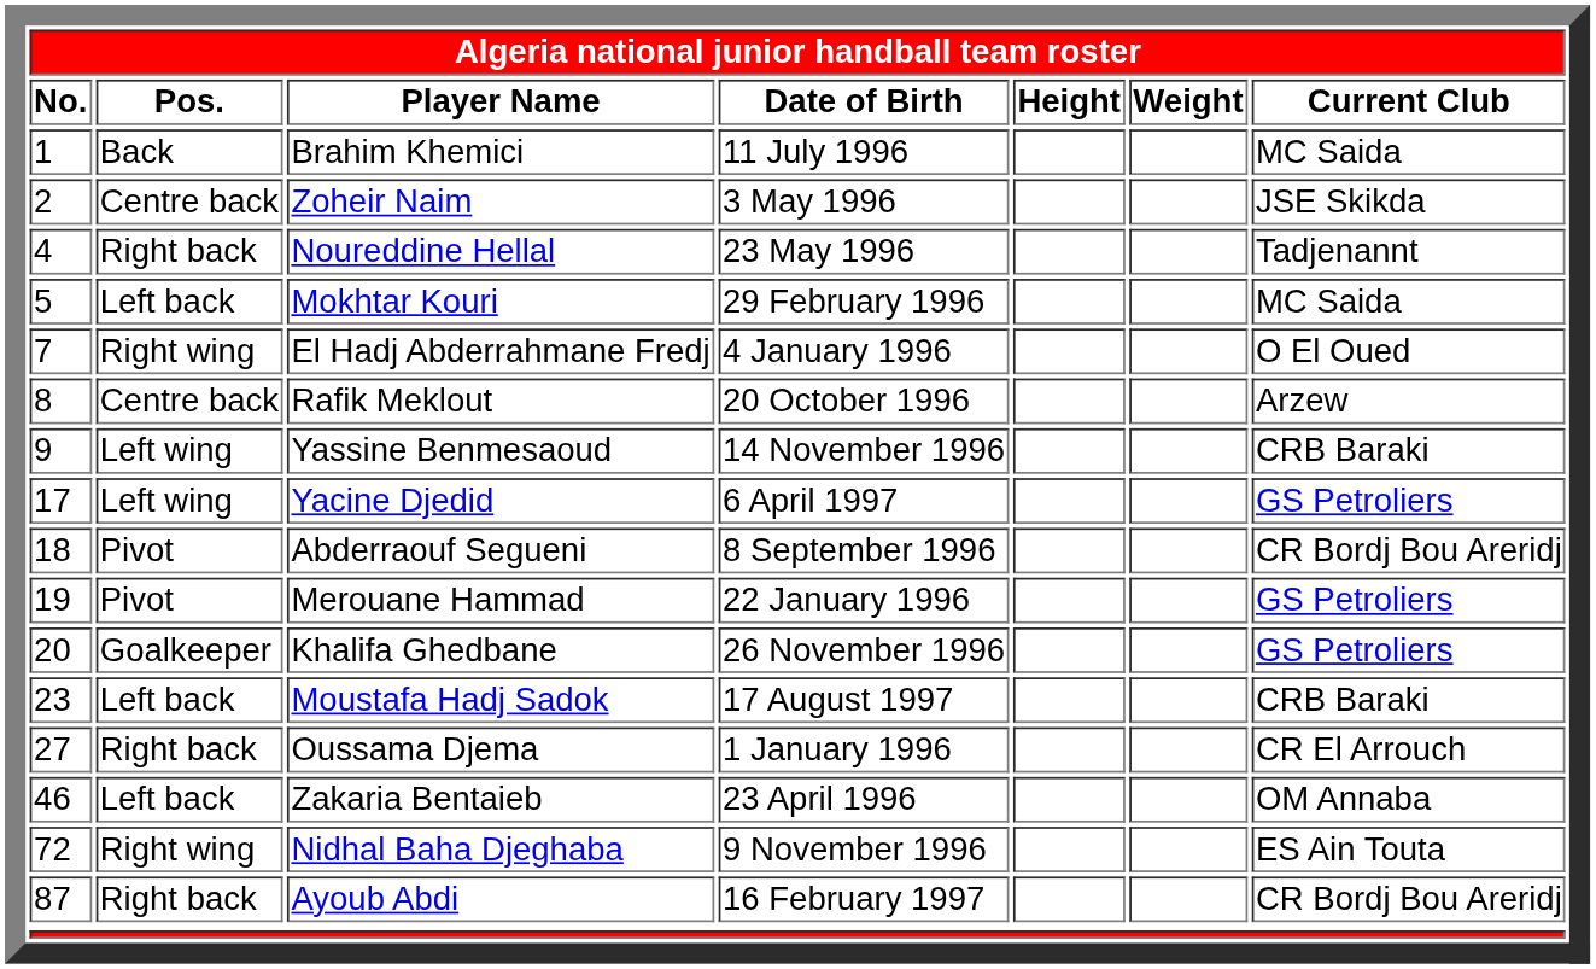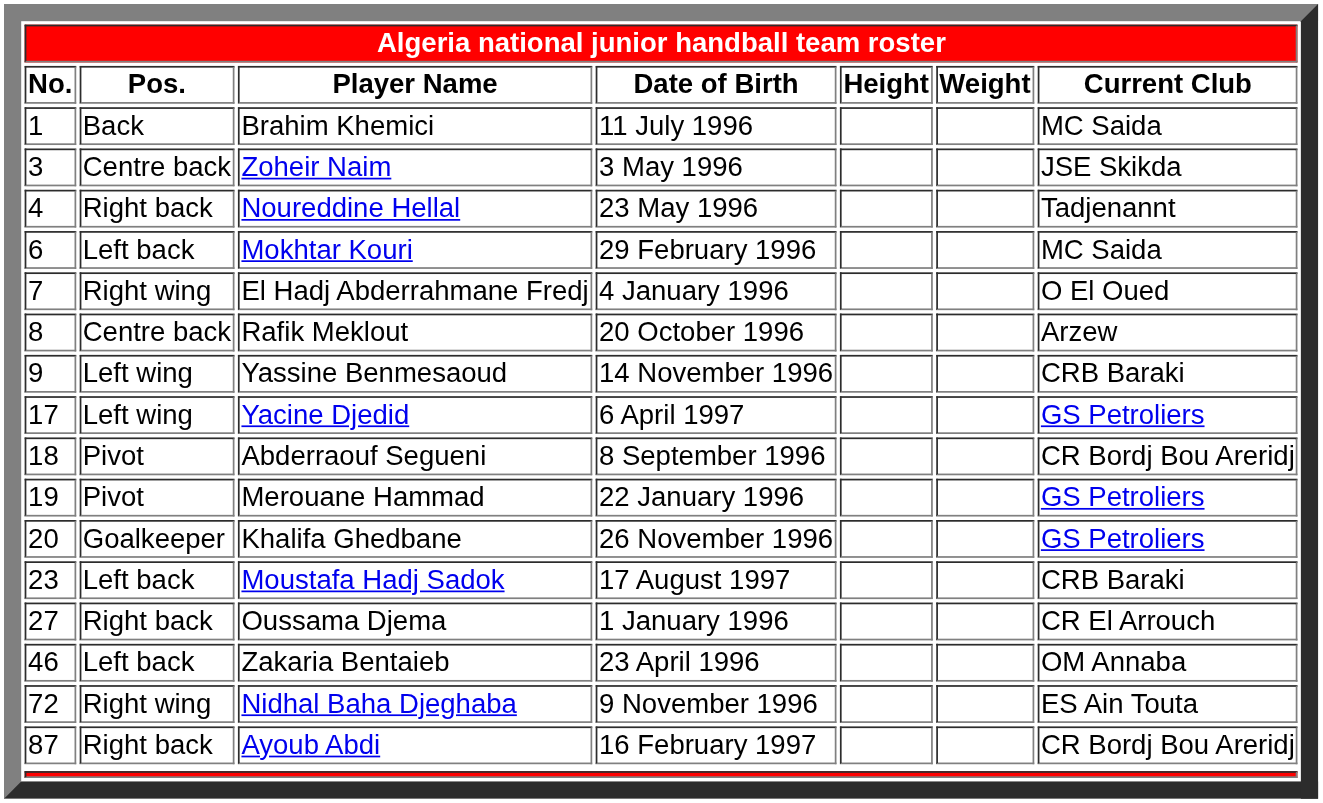Zoheir Naim | No.: 2 -> 3
Mokhtar Kouri | No.: 5 -> 6
